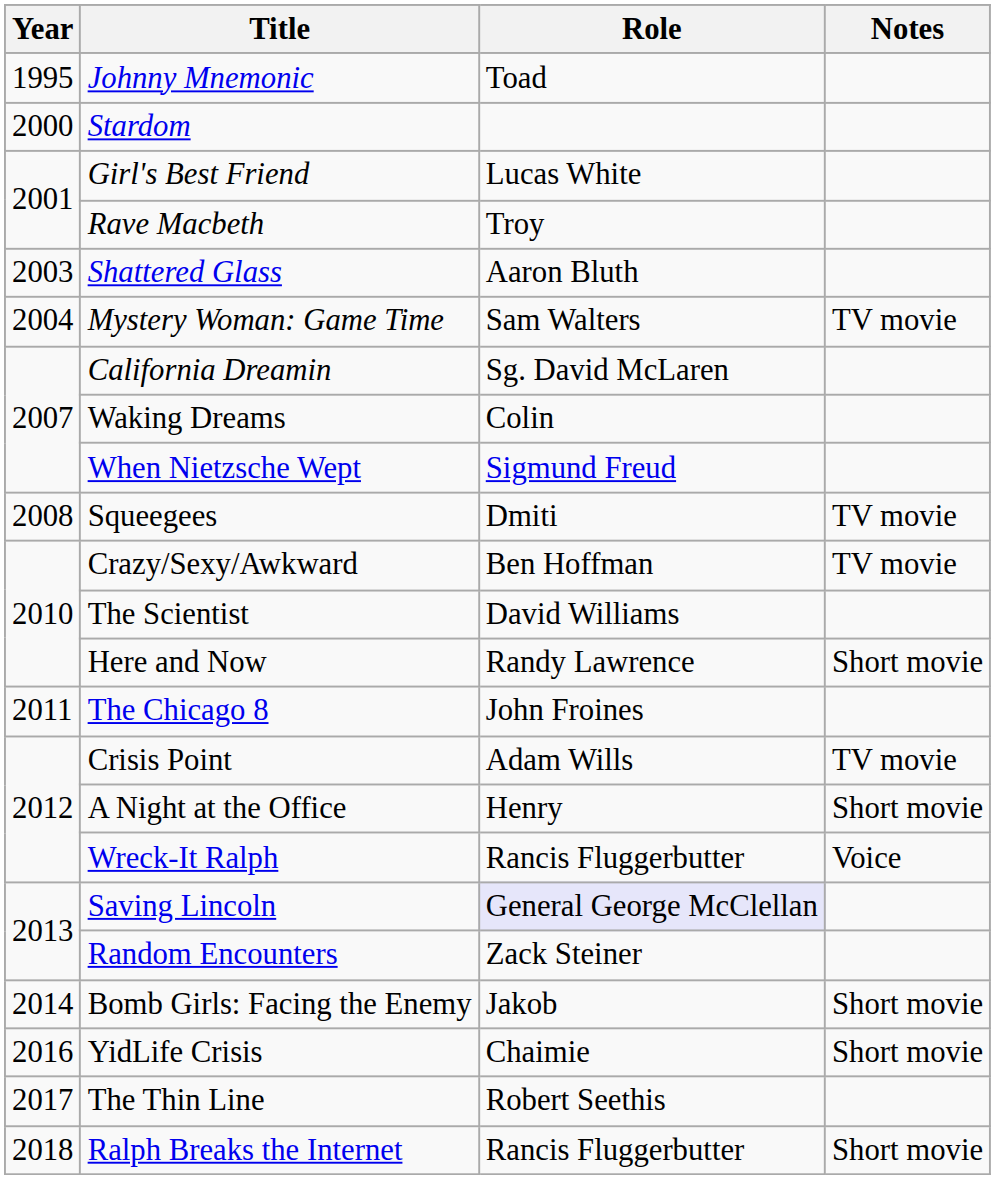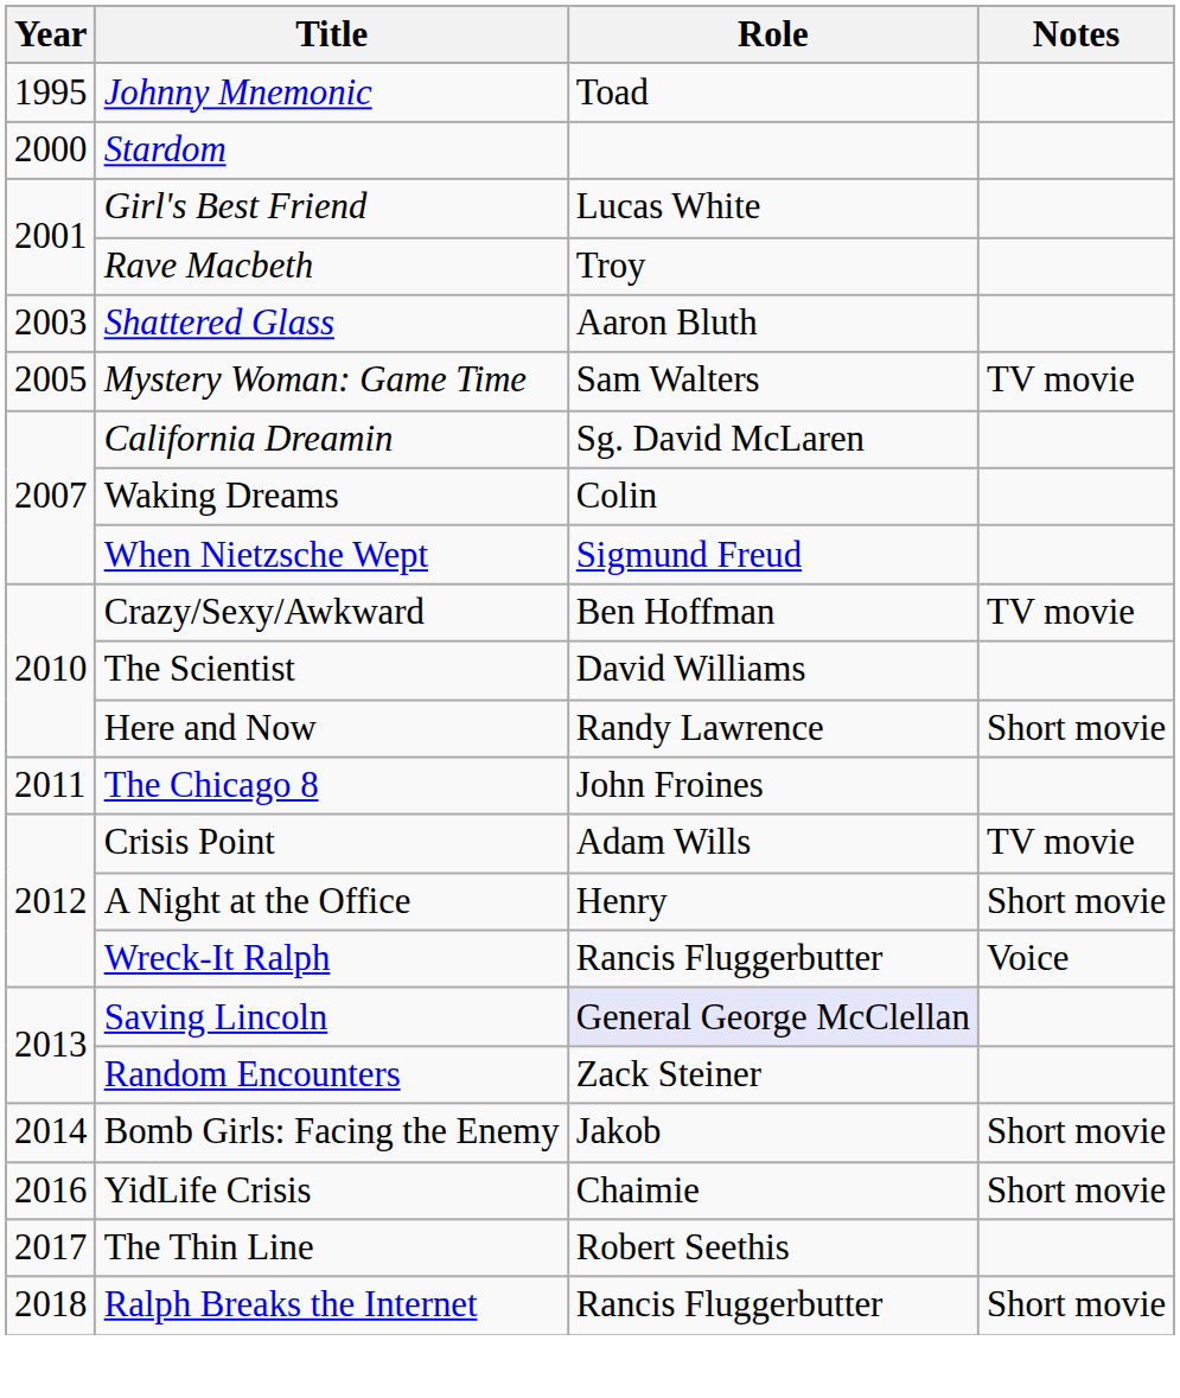Mystery Woman: Game Time | Year: 2004 -> 2005
- row: 2008 | Squeegees | Dmiti | TV movie
